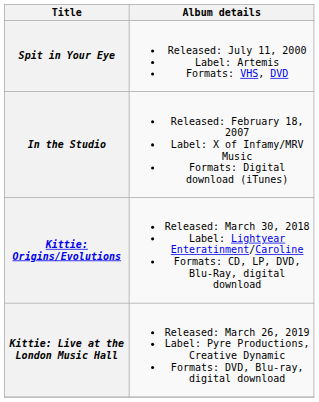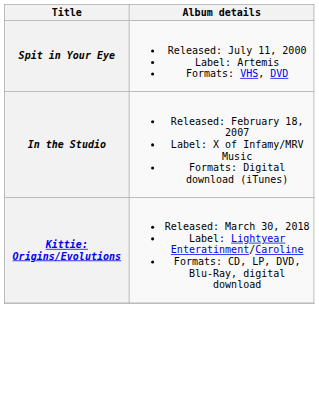- row: Kittie: Live at the London Music Hall | Released: March 26, 2019 Label: Pyre Productions, Creative Dynamic Formats: DVD, Blu-ray, digital download
